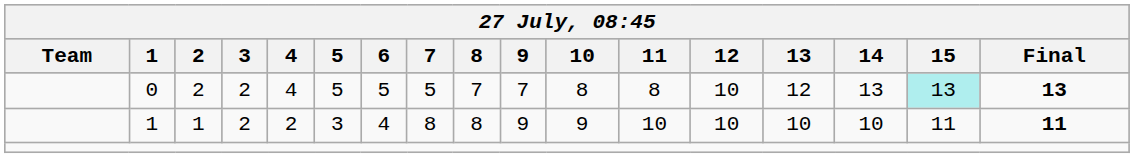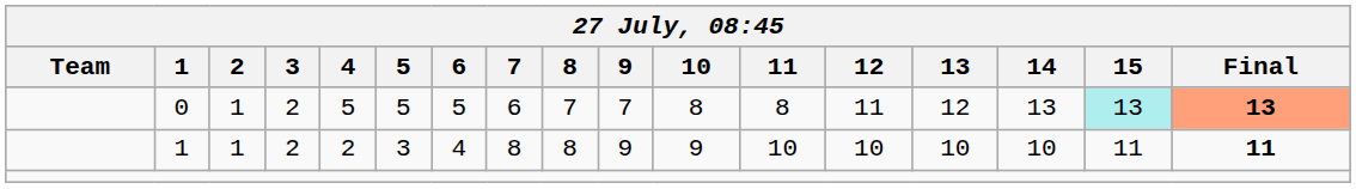0 | 2: 2 -> 1
0 | 4: 4 -> 5
0 | 7: 5 -> 6
0 | 12: 10 -> 11
0 | Final: no background -> lightsalmon background
